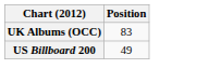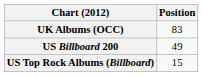+ row: US Top Rock Albums (Billboard) | 15
